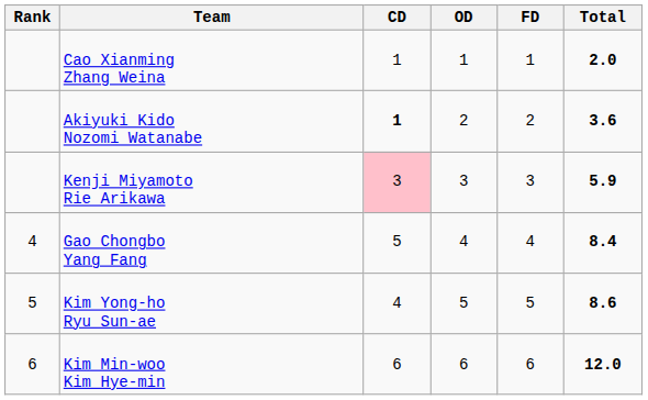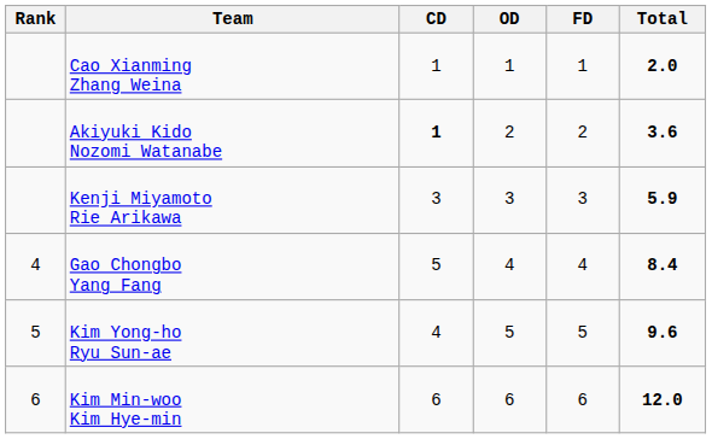Kenji Miyamoto Rie Arikawa | CD: pink background -> no background
Kim Yong-ho Ryu Sun-ae | Total: 8.6 -> 9.6
